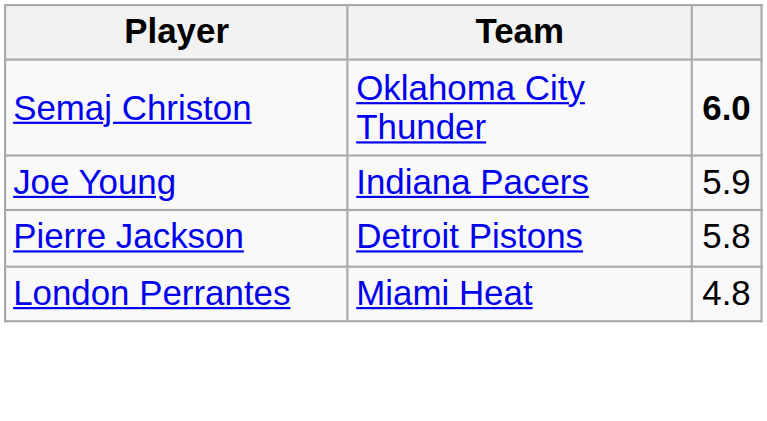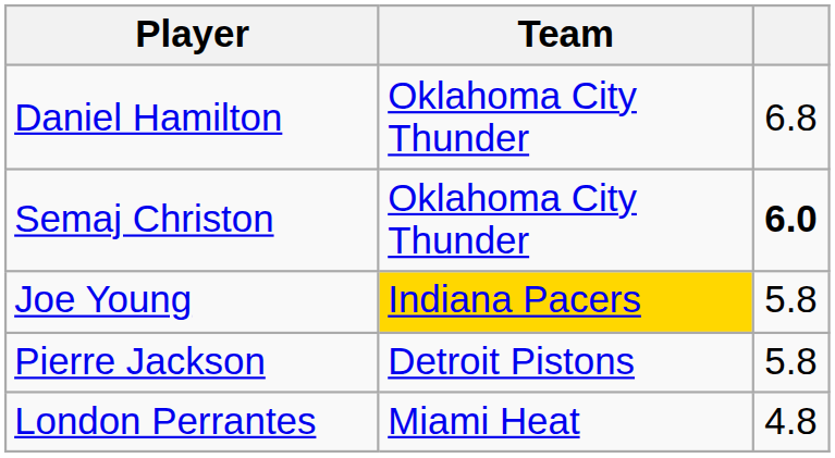+ row: Daniel Hamilton | Oklahoma City Thunder | 6.8
Joe Young | Team: no background -> gold background
Joe Young | column 3: 5.9 -> 5.8
